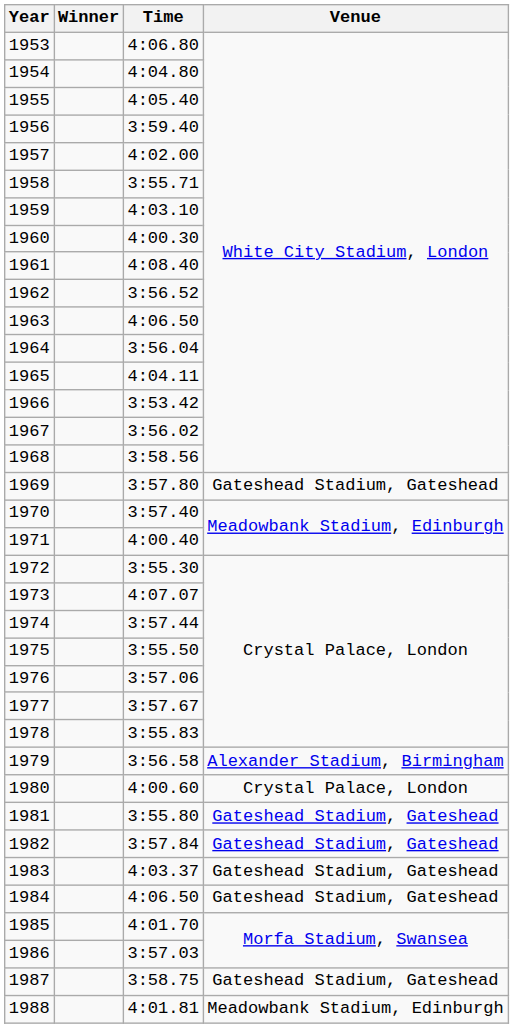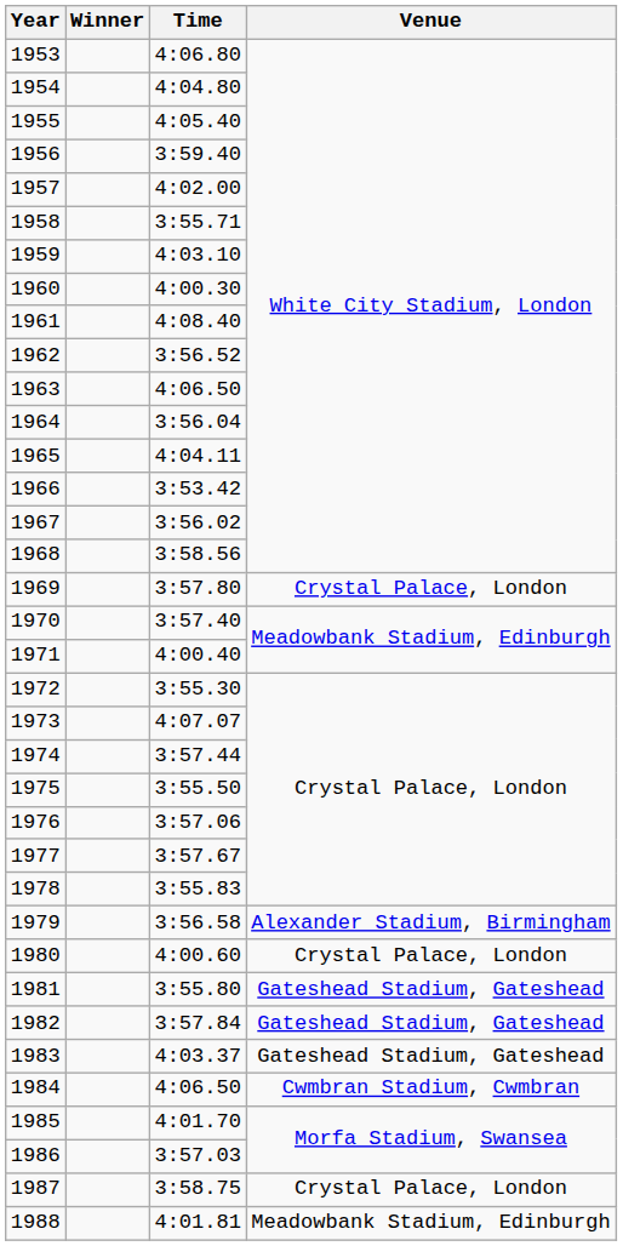1969 | Venue: Gateshead Stadium, Gateshead -> Crystal Palace, London
1984 | Venue: Gateshead Stadium, Gateshead -> Cwmbran Stadium, Cwmbran
1987 | Venue: Gateshead Stadium, Gateshead -> Crystal Palace, London
